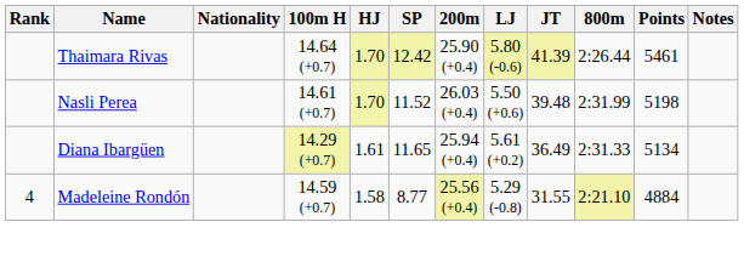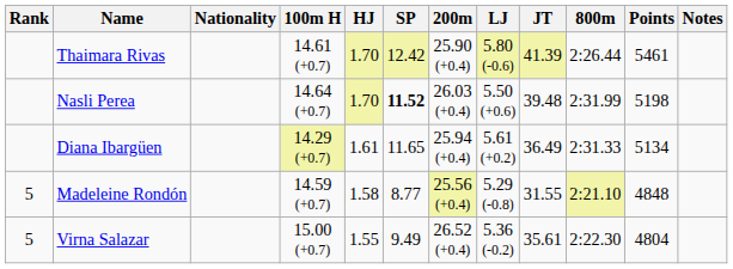Thaimara Rivas | 100m H: 14.64 (+0.7) -> 14.61 (+0.7)
Nasli Perea | 100m H: 14.61 (+0.7) -> 14.64 (+0.7)
Nasli Perea | SP: normal -> bold
Madeleine Rondón | Rank: 4 -> 5
Madeleine Rondón | Points: 4884 -> 4848
+ row: 5 | Virna Salazar | 15.00 (+0.7) | 1.55 | 9.49 | 26.52 (+0.4) | 5.36 (-0.2) | 35.61 | 2:22.30 | 4804
